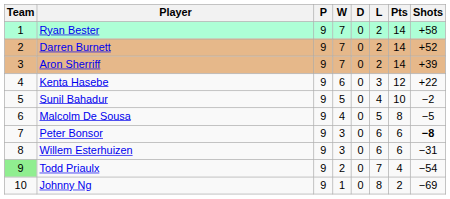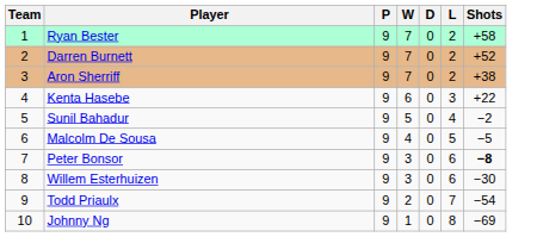- column: Pts | 14 | 14 | 14 | 12 | 10 | 8 | 6 | 6 | 4 | 2
Aron Sherriff | Shots: +39 -> +38
Willem Esterhuizen | Shots: −31 -> −30
Todd Priaulx | Team: lightgreen background -> no background
